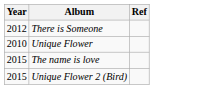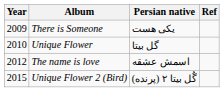+ column: Persian native | یکی هست | گل بیتا | اسمش عشقه | (گُل بیتا ۲ (پرنده
There is Someone | Year: 2012 -> 2009
The name is love | Year: 2015 -> 2012
